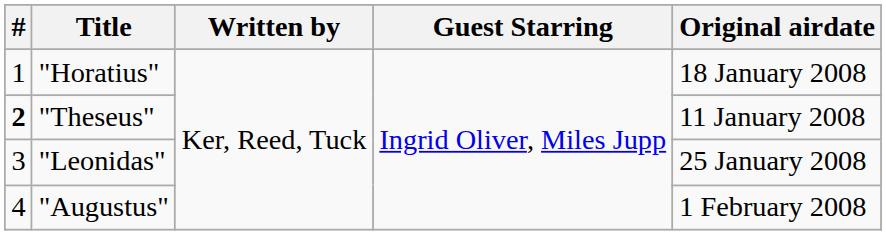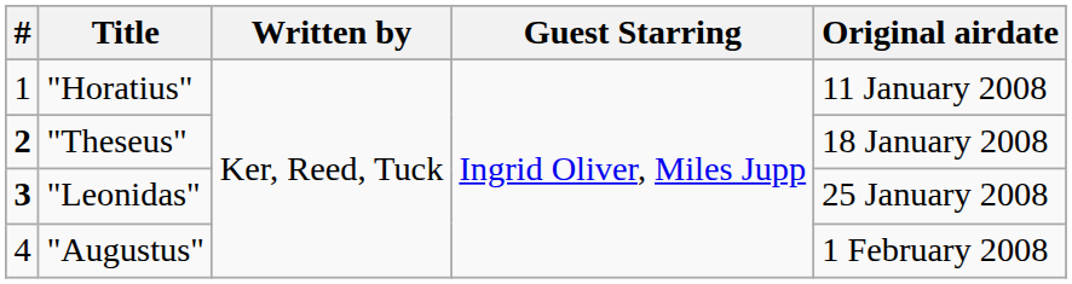"Horatius" | Original airdate: 18 January 2008 -> 11 January 2008
"Theseus" | Original airdate: 11 January 2008 -> 18 January 2008
"Leonidas" | #: normal -> bold
